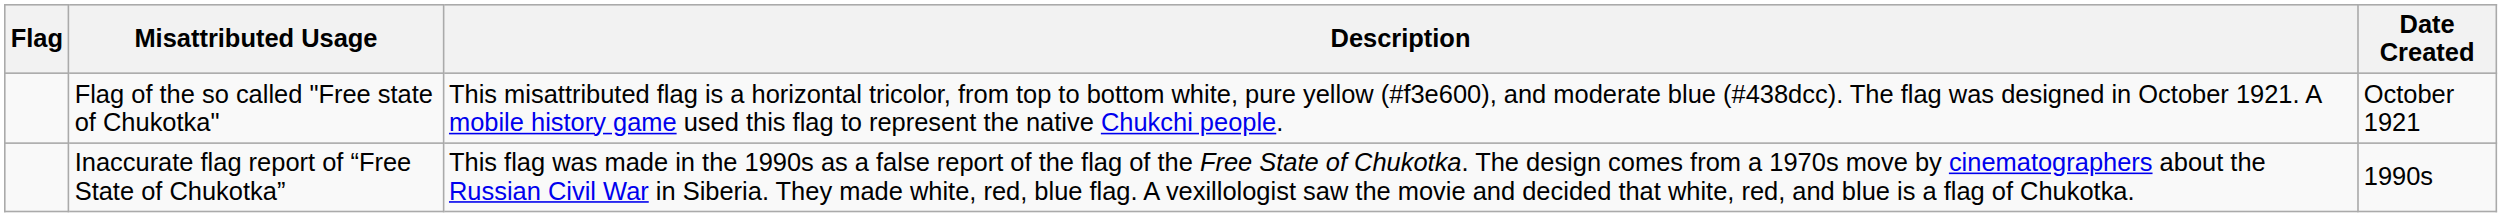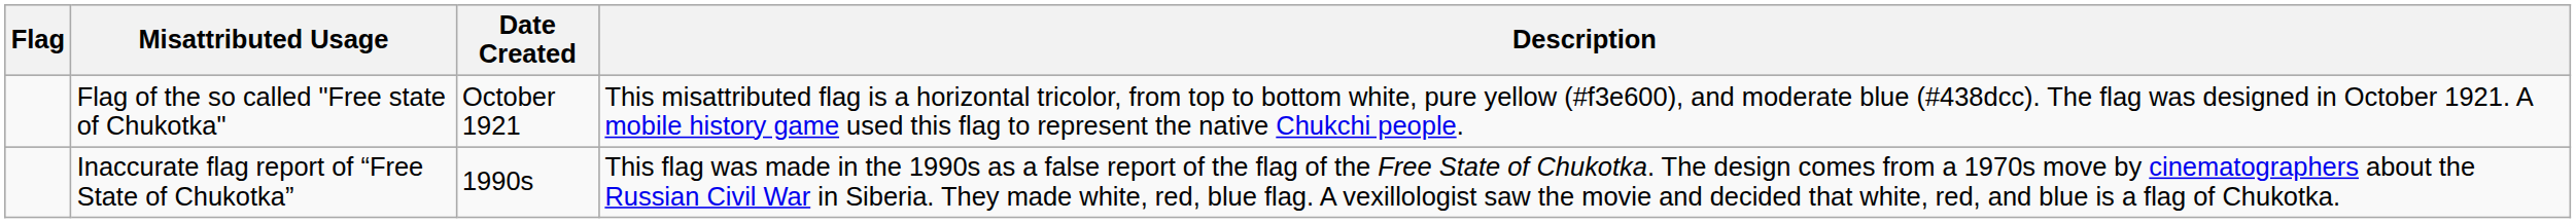columns swapped: Date Created <-> Description
